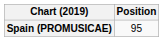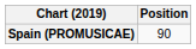Spain (PROMUSICAE) | Position: 95 -> 90
